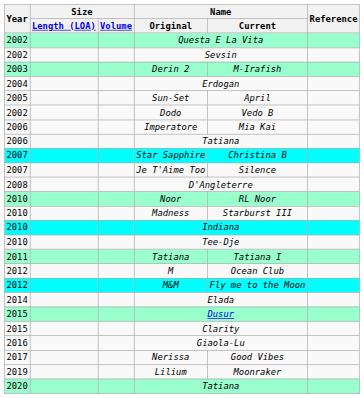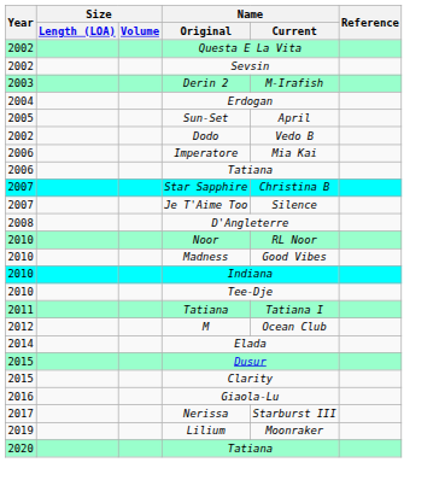Madness | Name / Current: Starburst III -> Good Vibes
- row: 2012 | M&M | Fly me to the Moon
Nerissa | Name / Current: Good Vibes -> Starburst III
